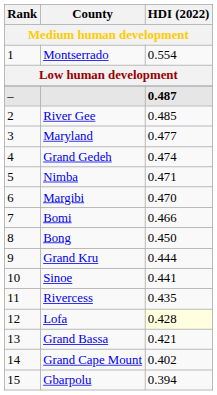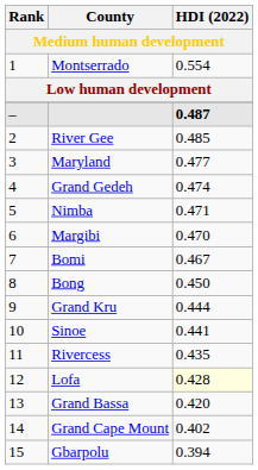Bomi | HDI (2022): 0.466 -> 0.467
Grand Bassa | HDI (2022): 0.421 -> 0.420
